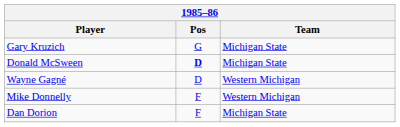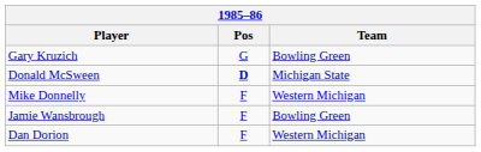Gary Kruzich | Team: Michigan State -> Bowling Green
- row: Wayne Gagné | D | Western Michigan
+ row: Jamie Wansbrough | F | Bowling Green
Dan Dorion | Team: Michigan State -> Western Michigan
